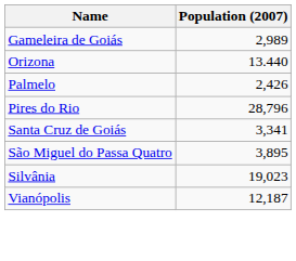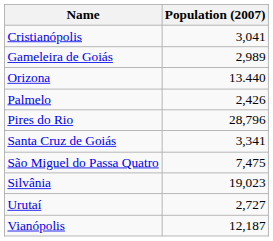+ row: Cristianópolis | 3,041
São Miguel do Passa Quatro | Population (2007): 3,895 -> 7,475
+ row: Urutaí | 2,727
